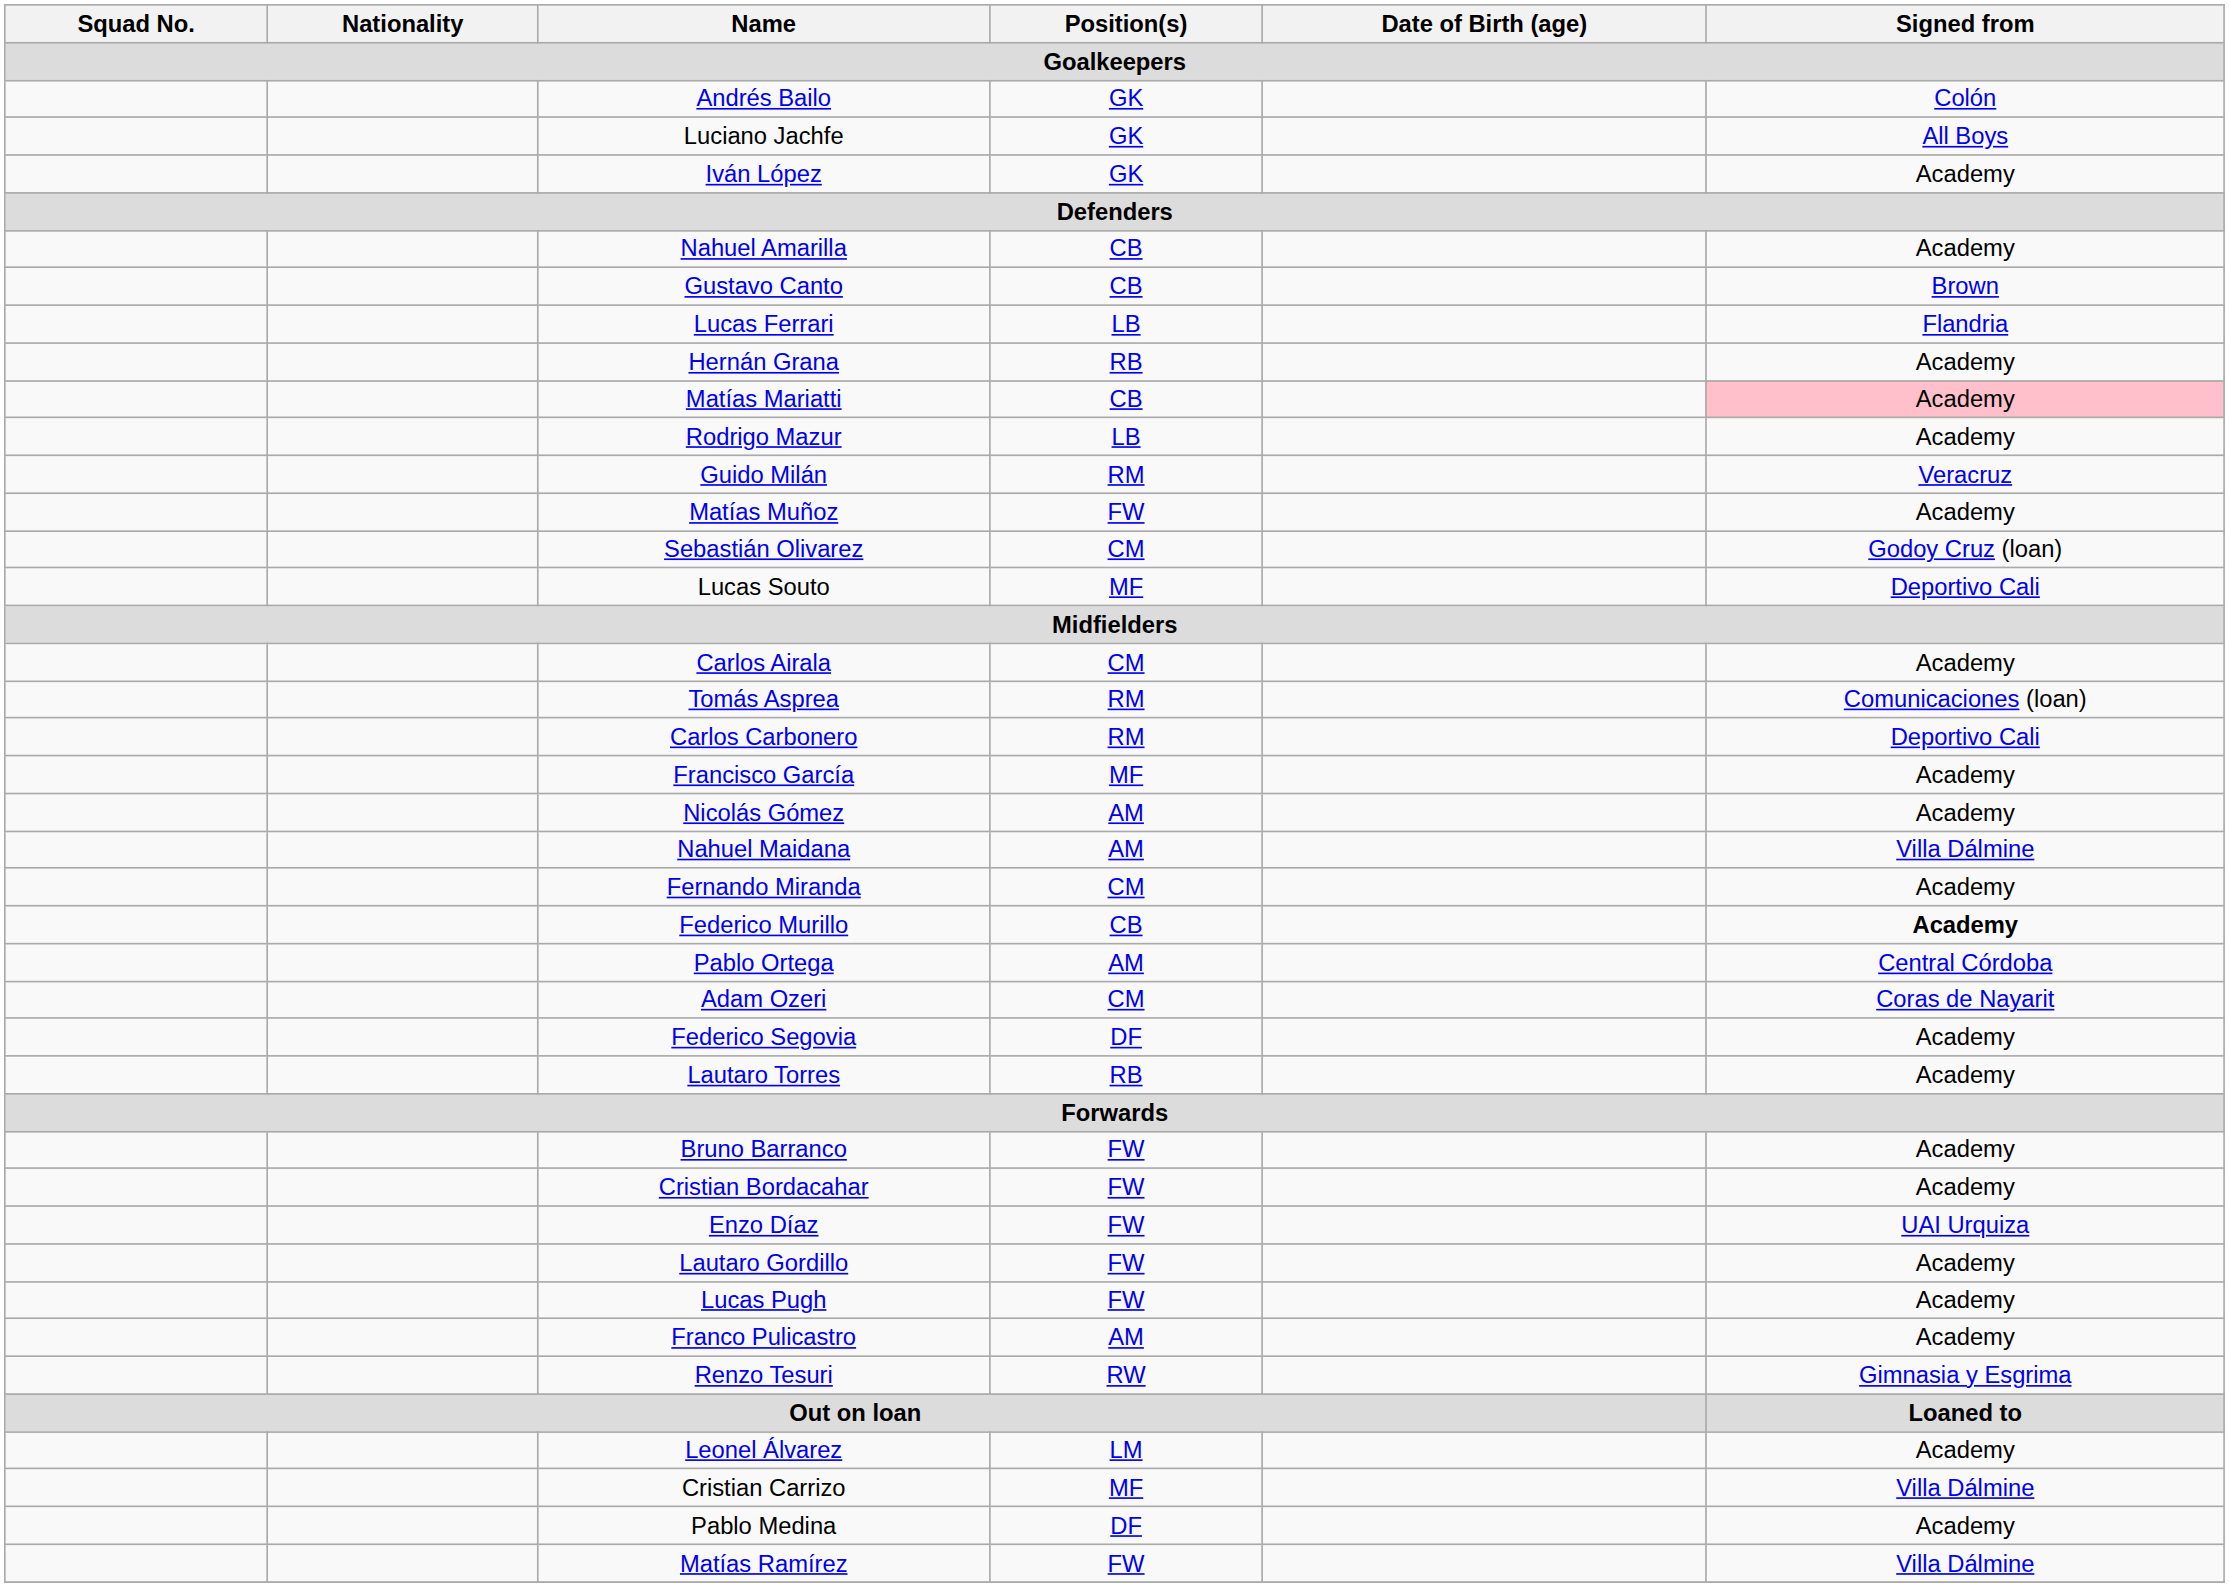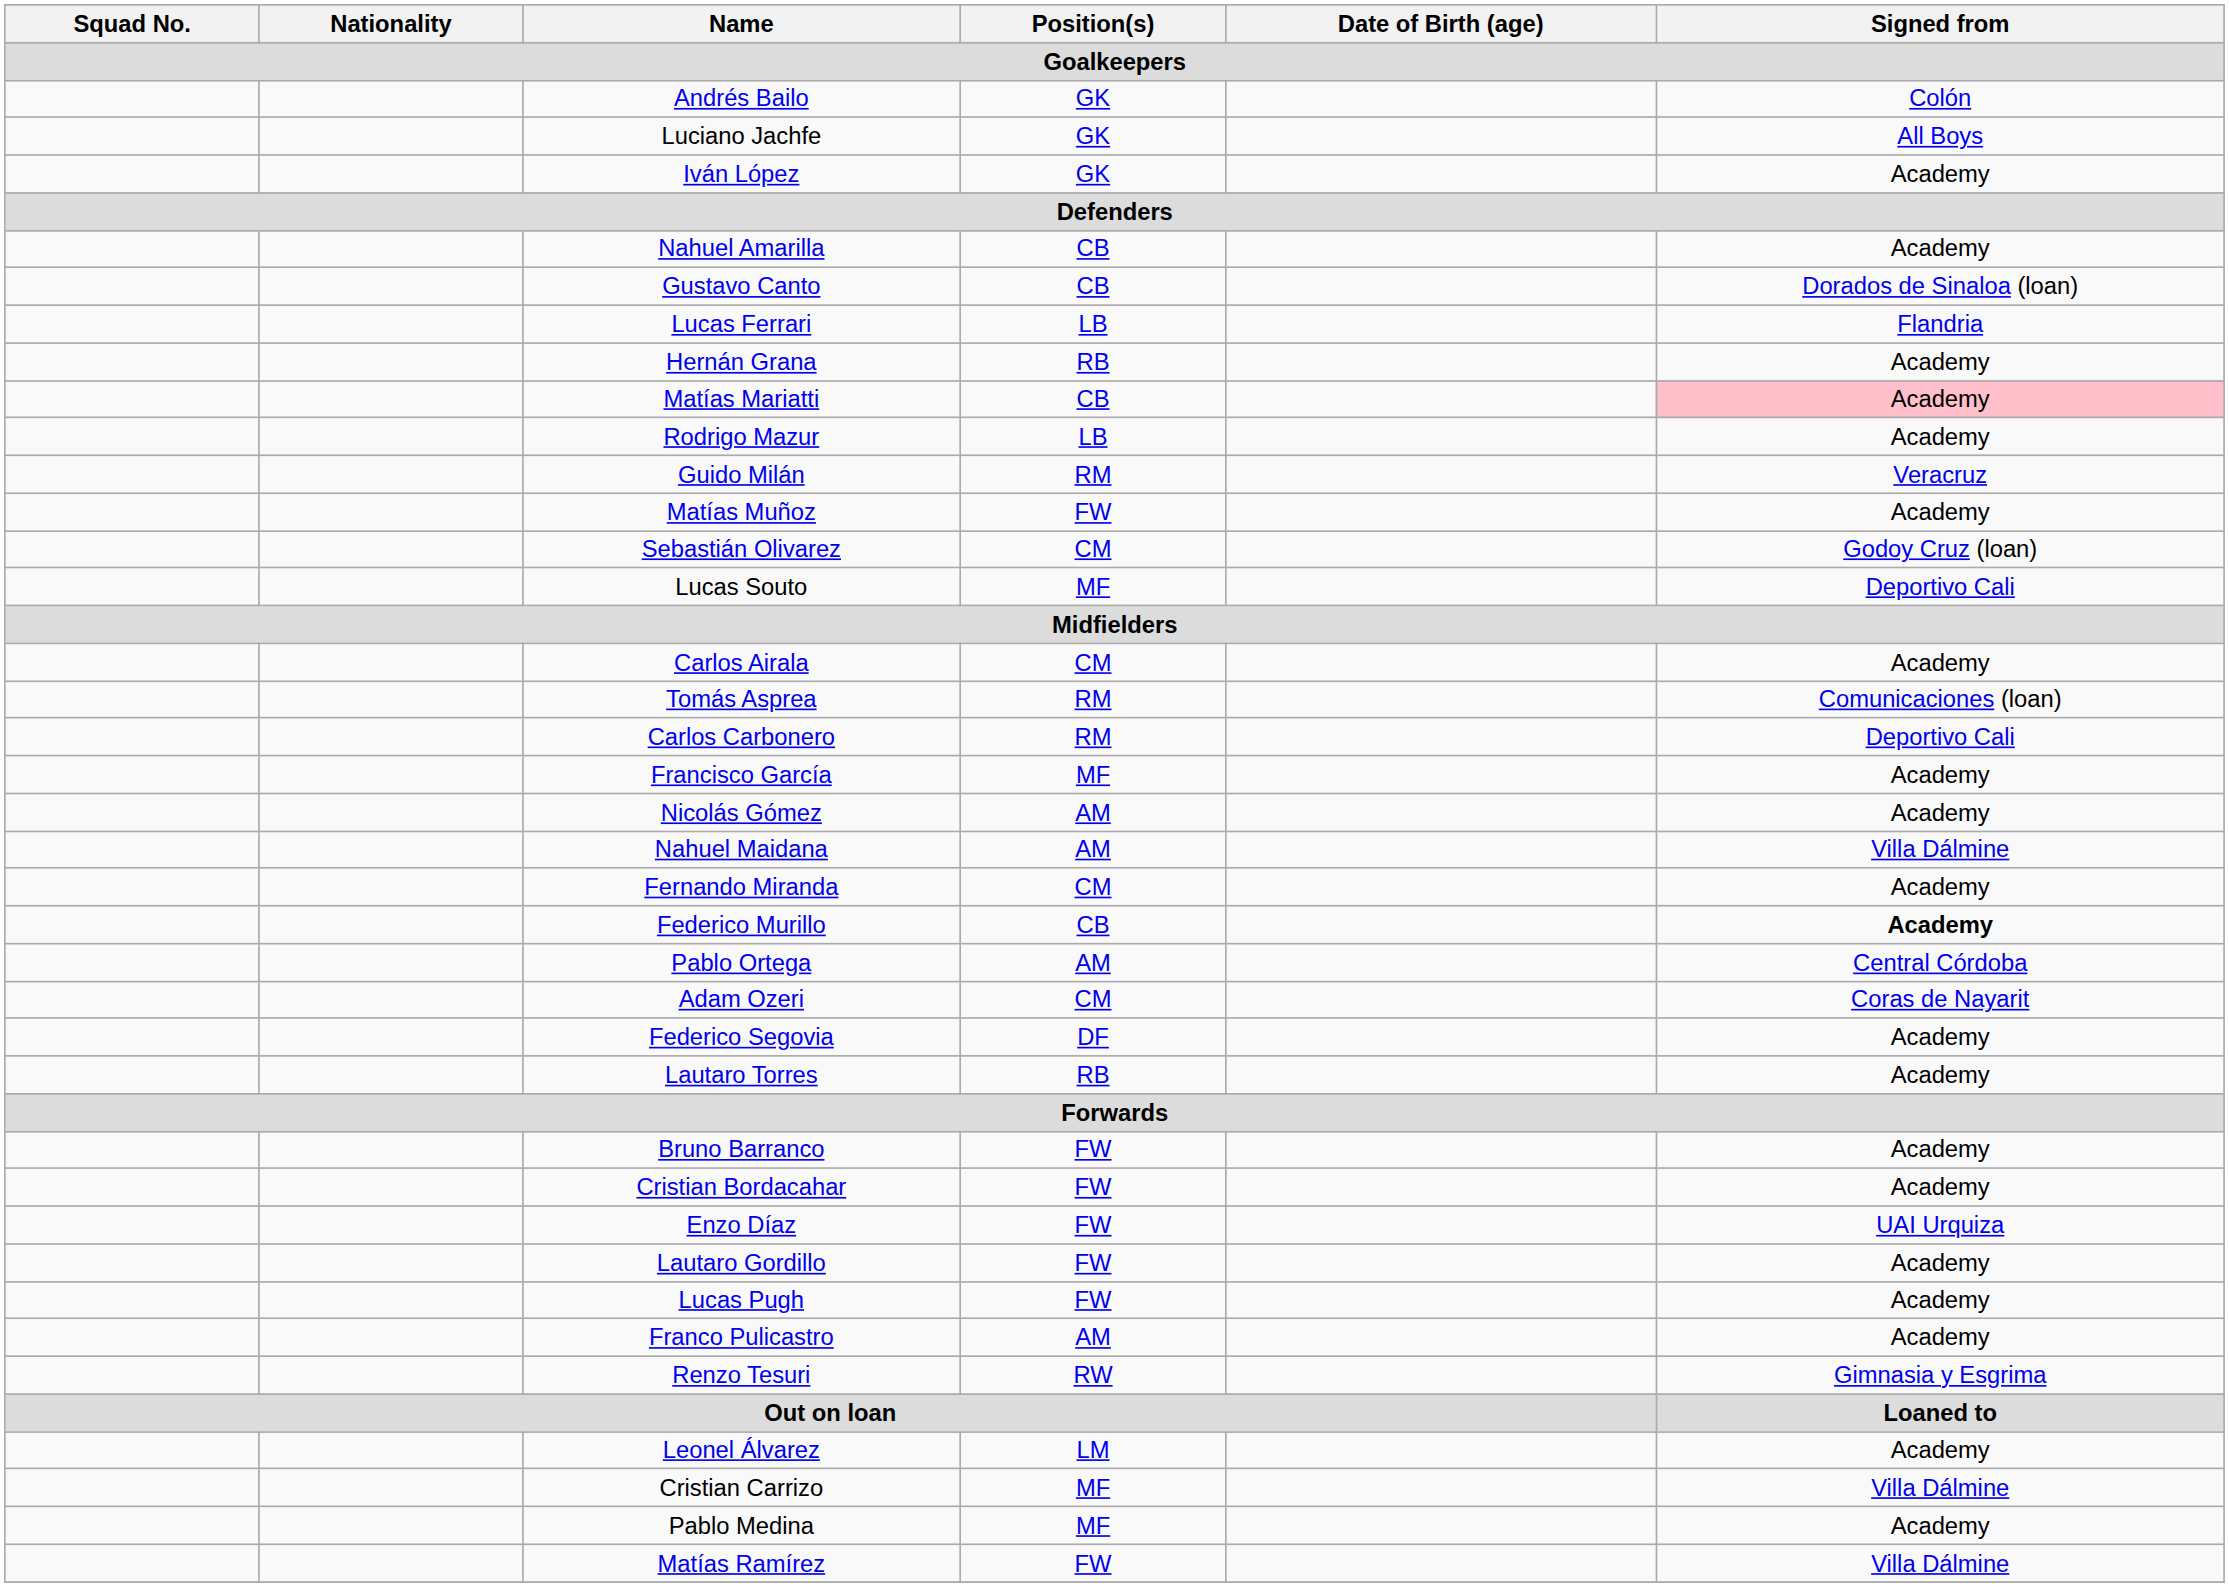Gustavo Canto | Signed from / Goalkeepers: Brown -> Dorados de Sinaloa (loan)
Pablo Medina | Position(s) / Goalkeepers: DF -> MF
